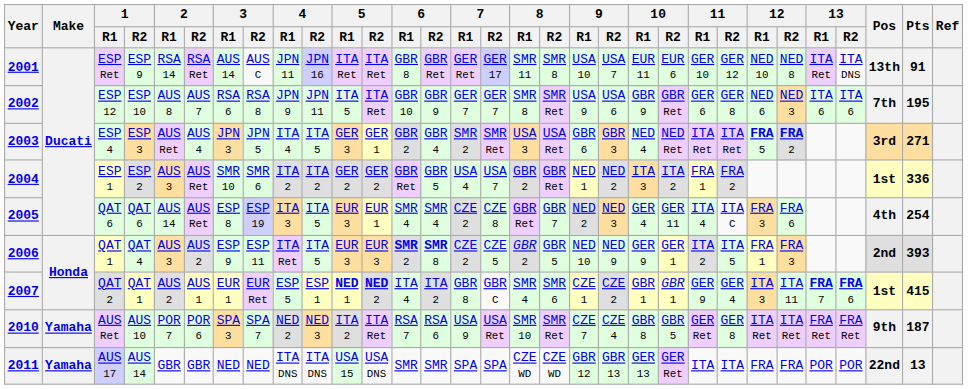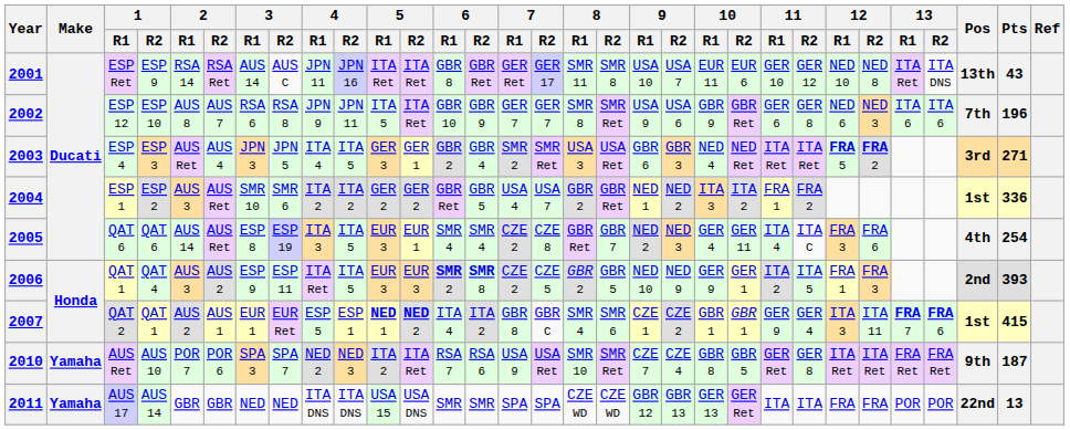2001 | Pts: 91 -> 43
2002 | Pts: 195 -> 196
